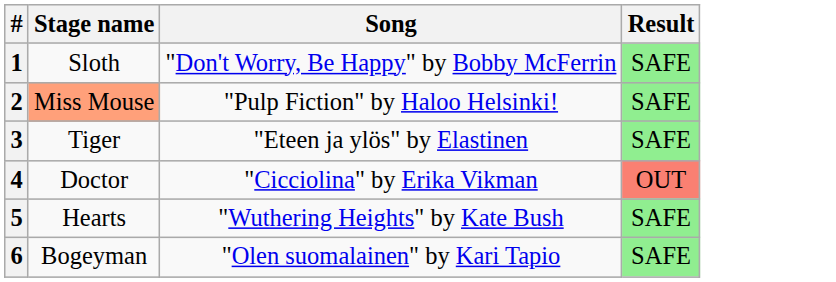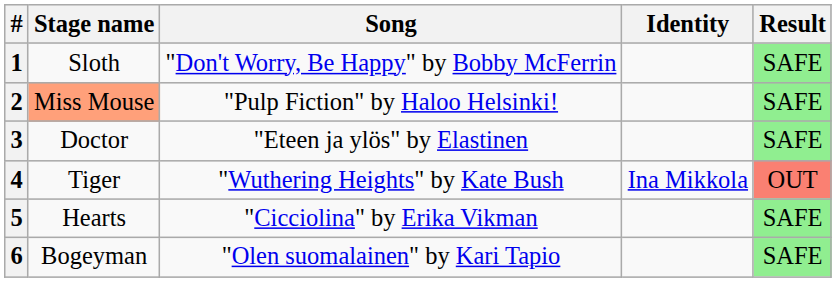+ column: Identity | Ina Mikkola
3 | Stage name: Tiger -> Doctor
4 | Stage name: Doctor -> Tiger
4 | Song: "Cicciolina" by Erika Vikman -> "Wuthering Heights" by Kate Bush
5 | Song: "Wuthering Heights" by Kate Bush -> "Cicciolina" by Erika Vikman
